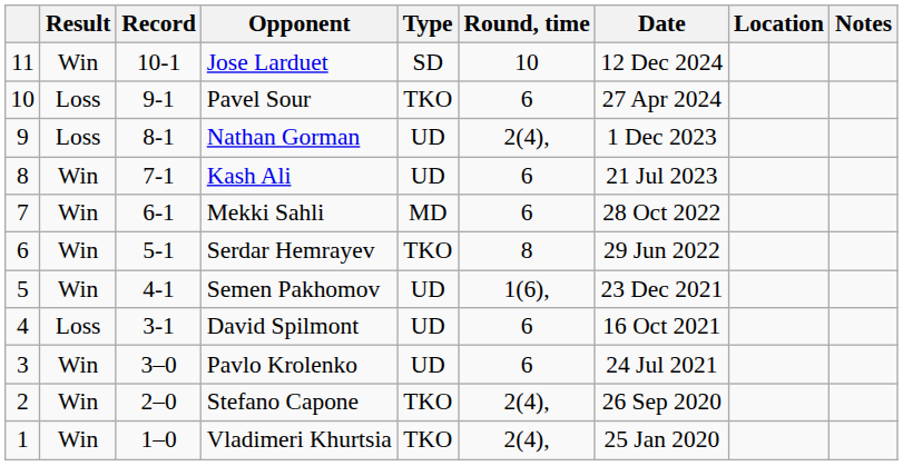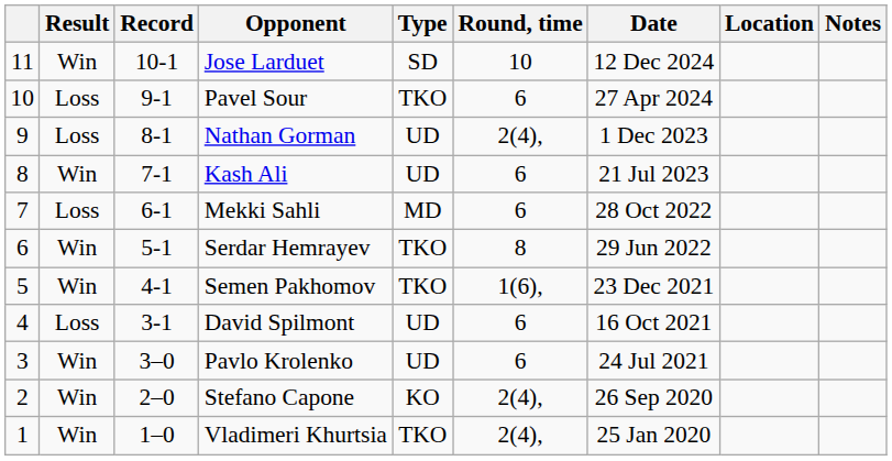Mekki Sahli | Result: Win -> Loss
Semen Pakhomov | Type: UD -> TKO
Stefano Capone | Type: TKO -> KO
